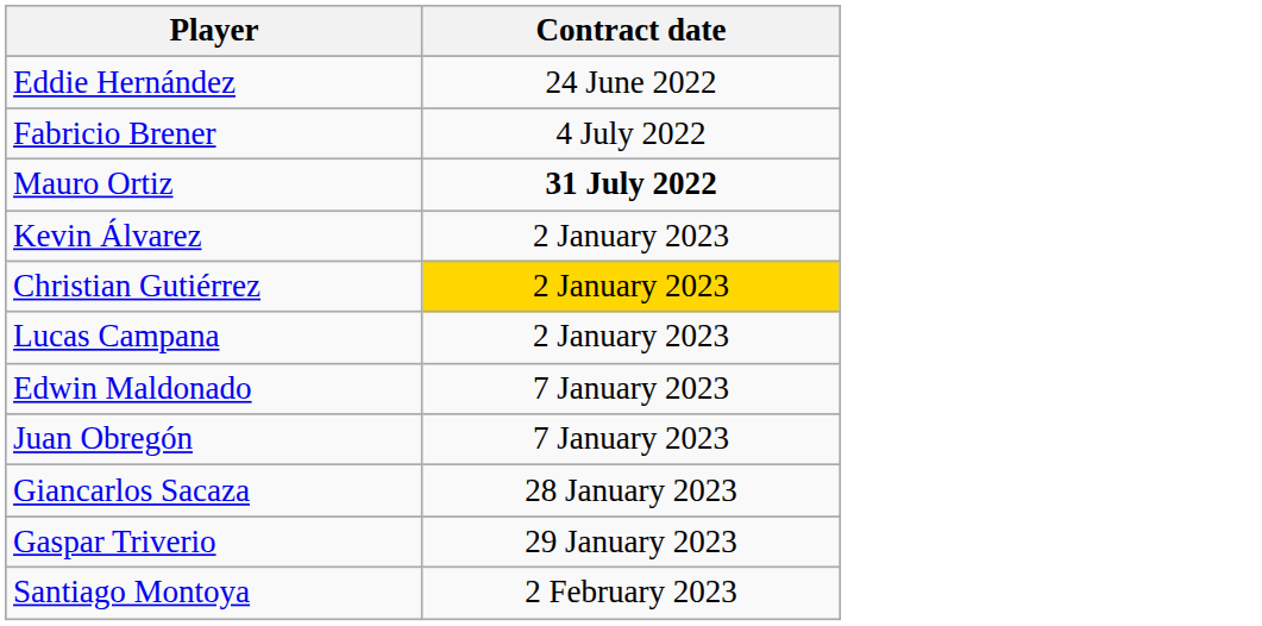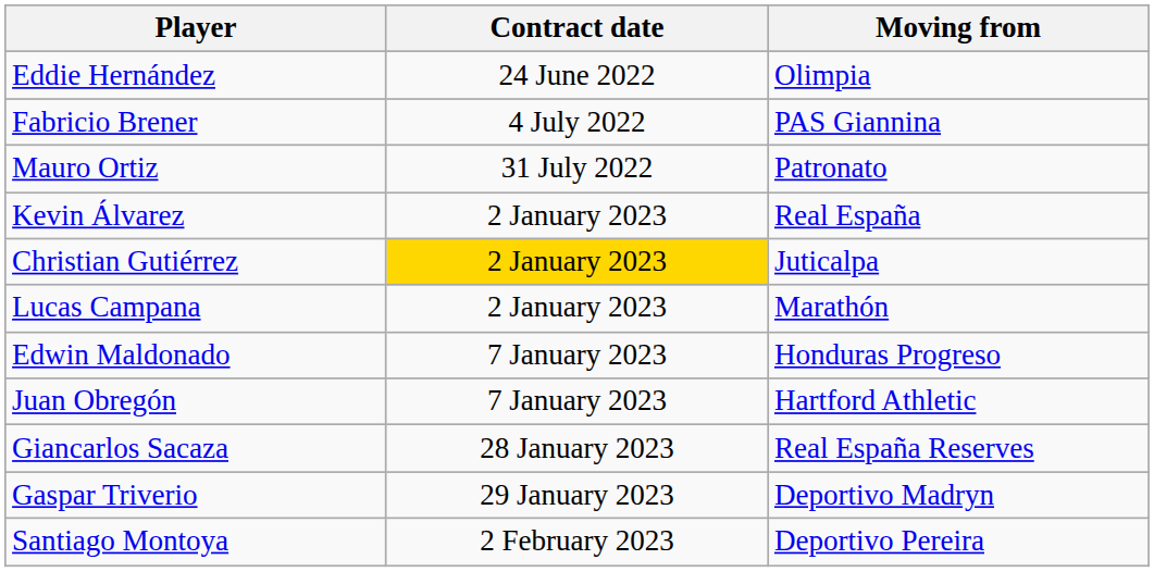+ column: Moving from | Olimpia | PAS Giannina | Patronato | Real España | Juticalpa | Marathón | Honduras Progreso | Hartford Athletic | Real España Reserves | Deportivo Madryn | Deportivo Pereira
Mauro Ortiz | Contract date: bold -> normal
